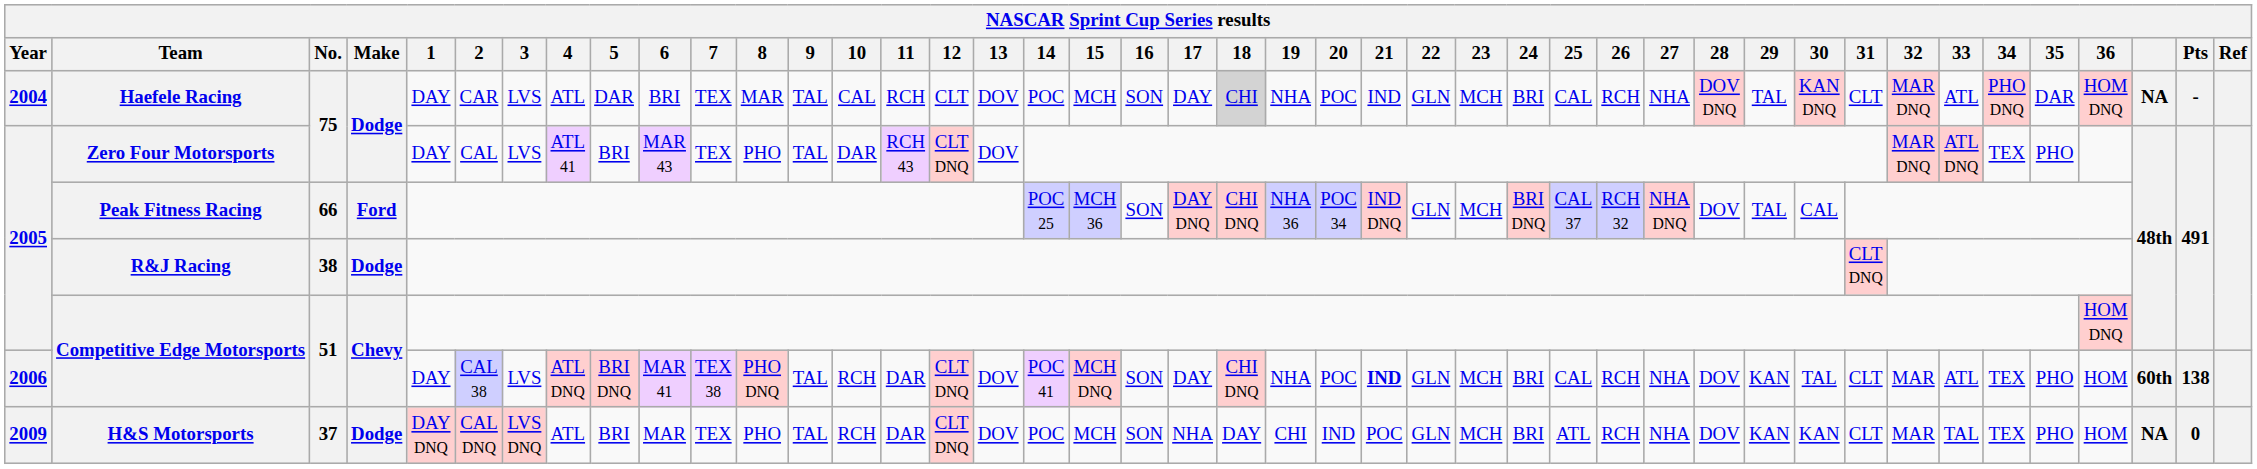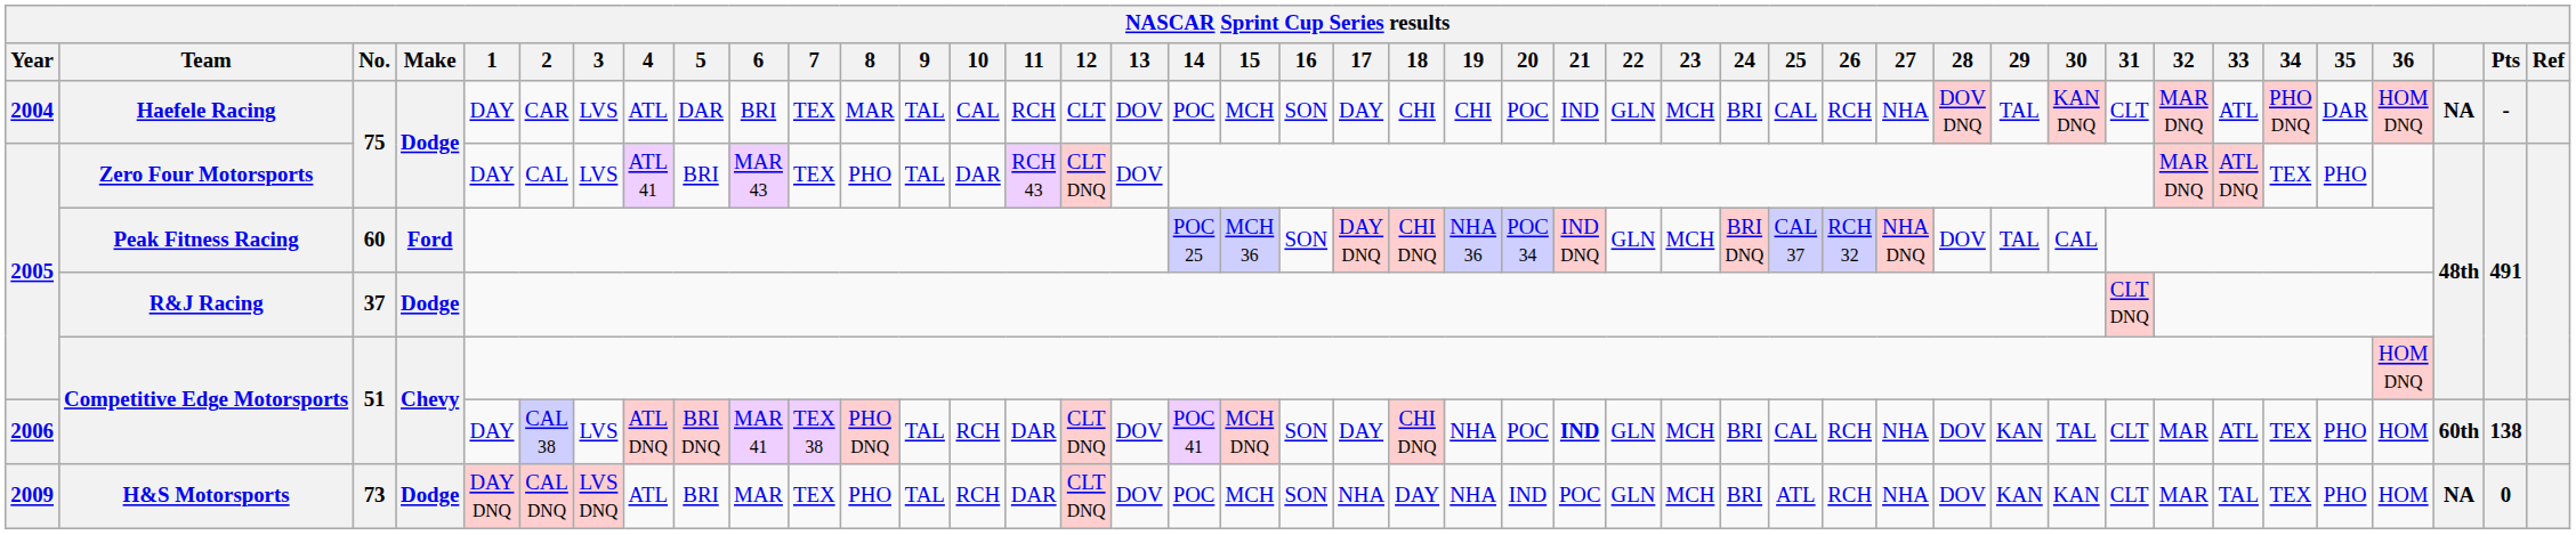Haefele Racing | 18: lightgrey background -> no background
Haefele Racing | 19: NHA -> CHI
Peak Fitness Racing | No.: 66 -> 60
R&J Racing | No.: 38 -> 37
H&S Motorsports | No.: 37 -> 73
H&S Motorsports | 19: CHI -> NHA
